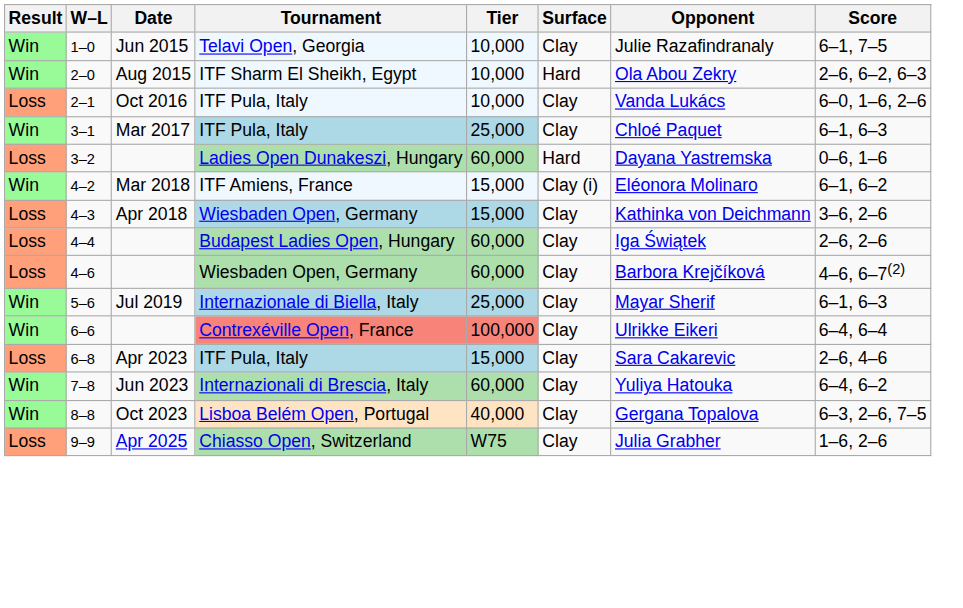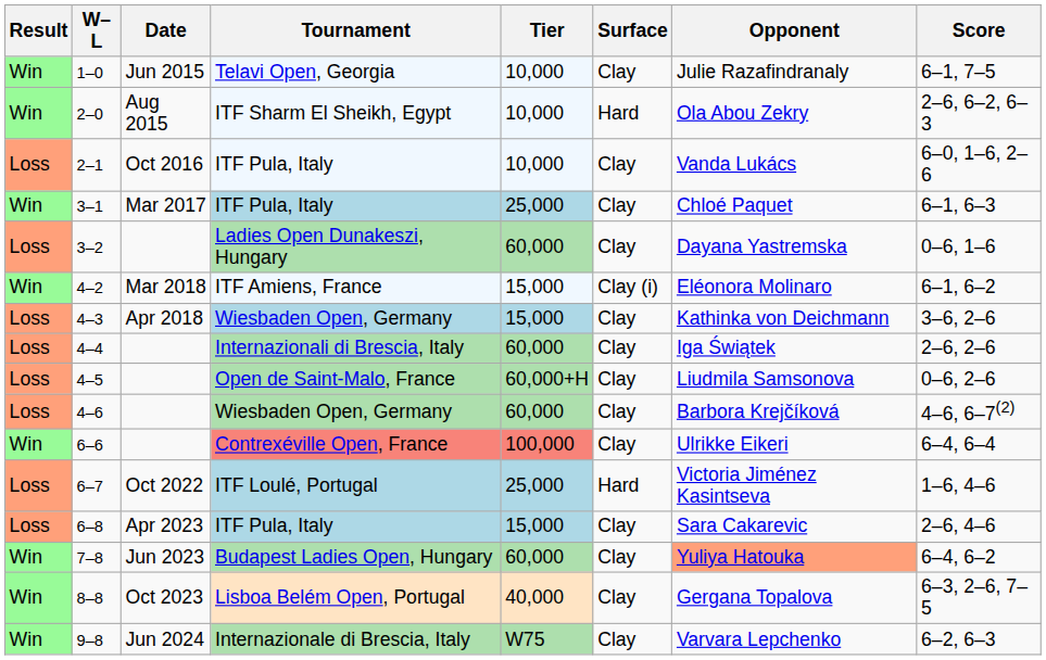3–2 | Surface: Hard -> Clay
4–4 | Tournament: Budapest Ladies Open, Hungary -> Internazionali di Brescia, Italy
+ row: Loss | 4–5 | Open de Saint-Malo, France | 60,000+H | Clay | Liudmila Samsonova | 0–6, 2–6
- row: Win | 5–6 | Jul 2019 | Internazionale di Biella, Italy | 25,000 | Clay | Mayar Sherif | 6–1, 6–3
+ row: Loss | 6–7 | Oct 2022 | ITF Loulé, Portugal | 25,000 | Hard | Victoria Jiménez Kasintseva | 1–6, 4–6
7–8 | Tournament: Internazionali di Brescia, Italy -> Budapest Ladies Open, Hungary
7–8 | Opponent: no background -> lightsalmon background
+ row: Win | 9–8 | Jun 2024 | Internazionale di Brescia, Italy | W75 | Clay | Varvara Lepchenko | 6–2, 6–3
- row: Loss | 9–9 | Apr 2025 | Chiasso Open, Switzerland | W75 | Clay | Julia Grabher | 1–6, 2–6
